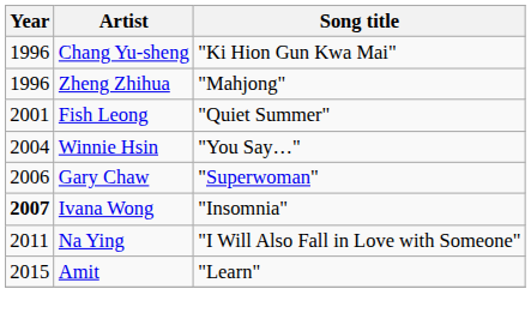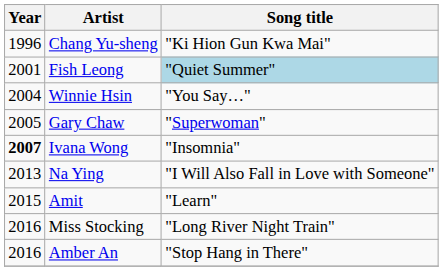- row: 1996 | Zheng Zhihua | "Mahjong"
Fish Leong | Song title: no background -> lightblue background
Gary Chaw | Year: 2006 -> 2005
Na Ying | Year: 2011 -> 2013
+ row: 2016 | Miss Stocking | "Long River Night Train"
+ row: 2016 | Amber An | "Stop Hang in There"
